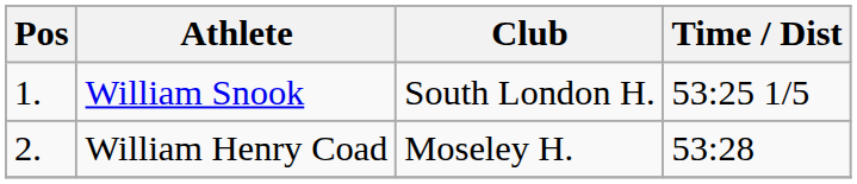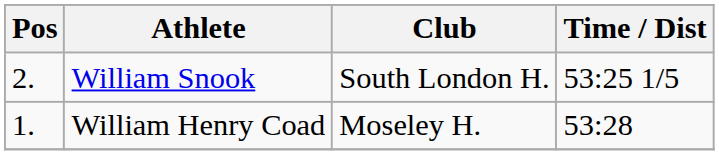William Snook | Pos: 1. -> 2.
William Henry Coad | Pos: 2. -> 1.
